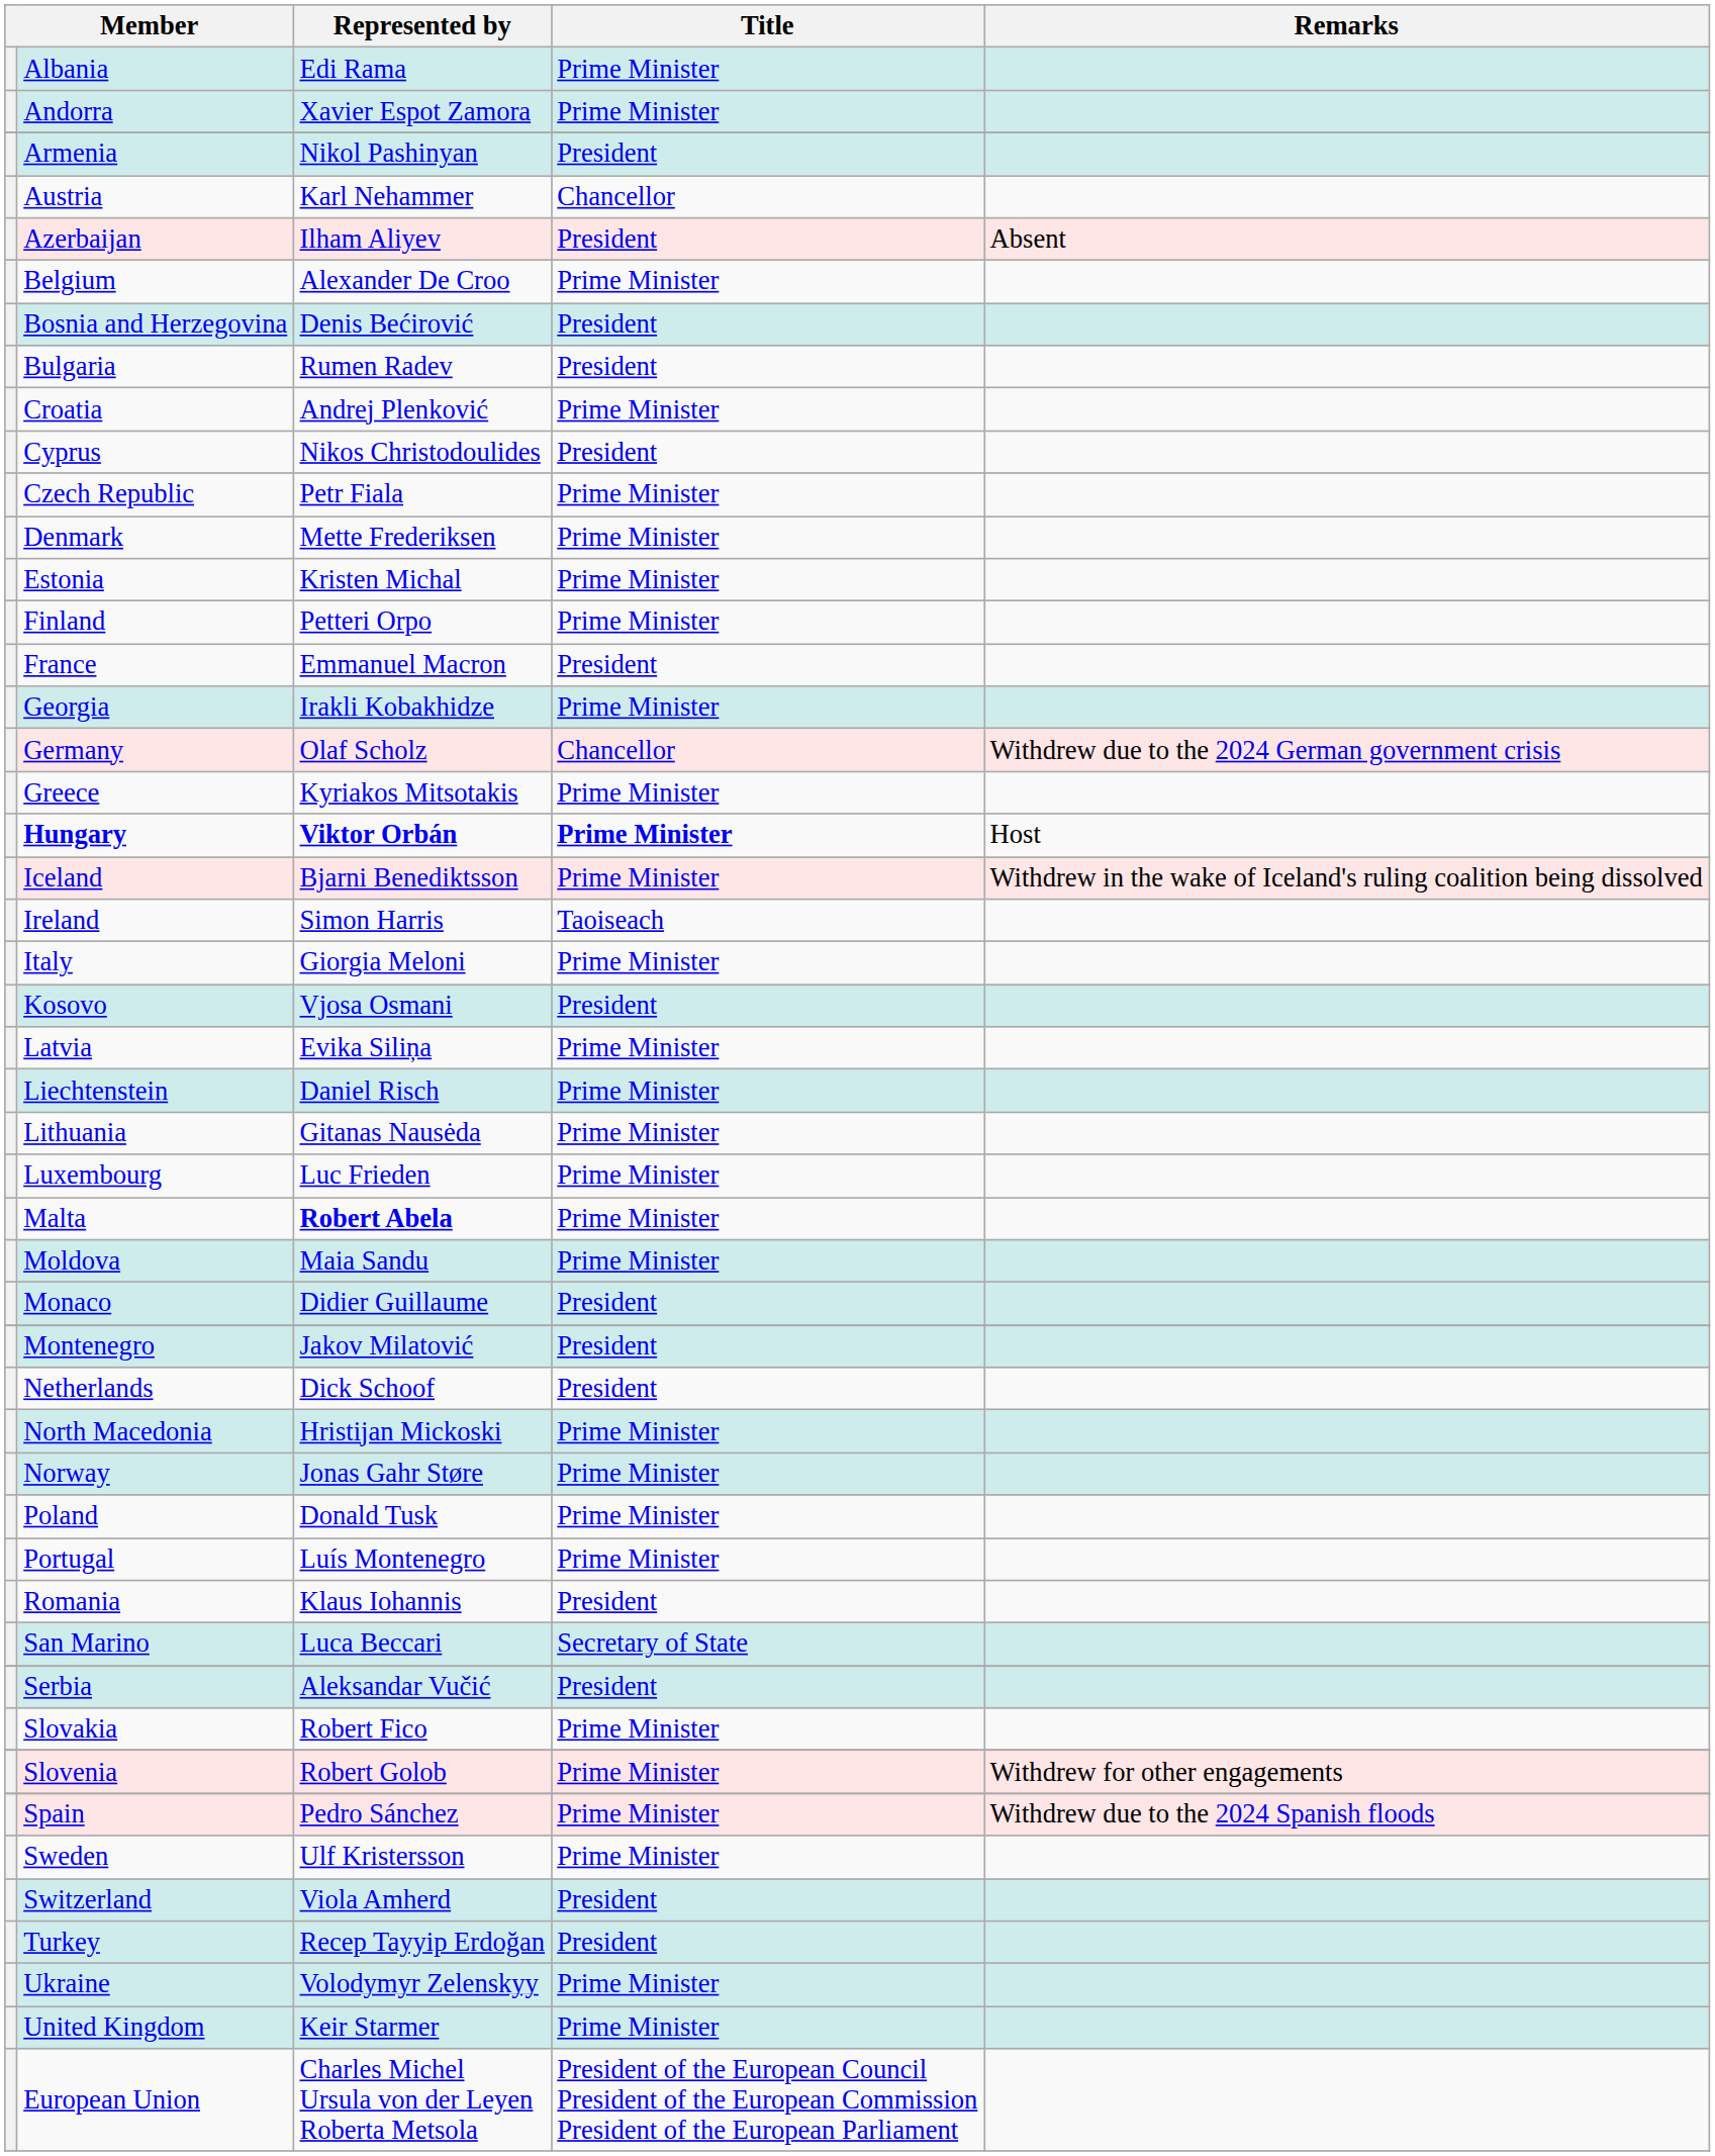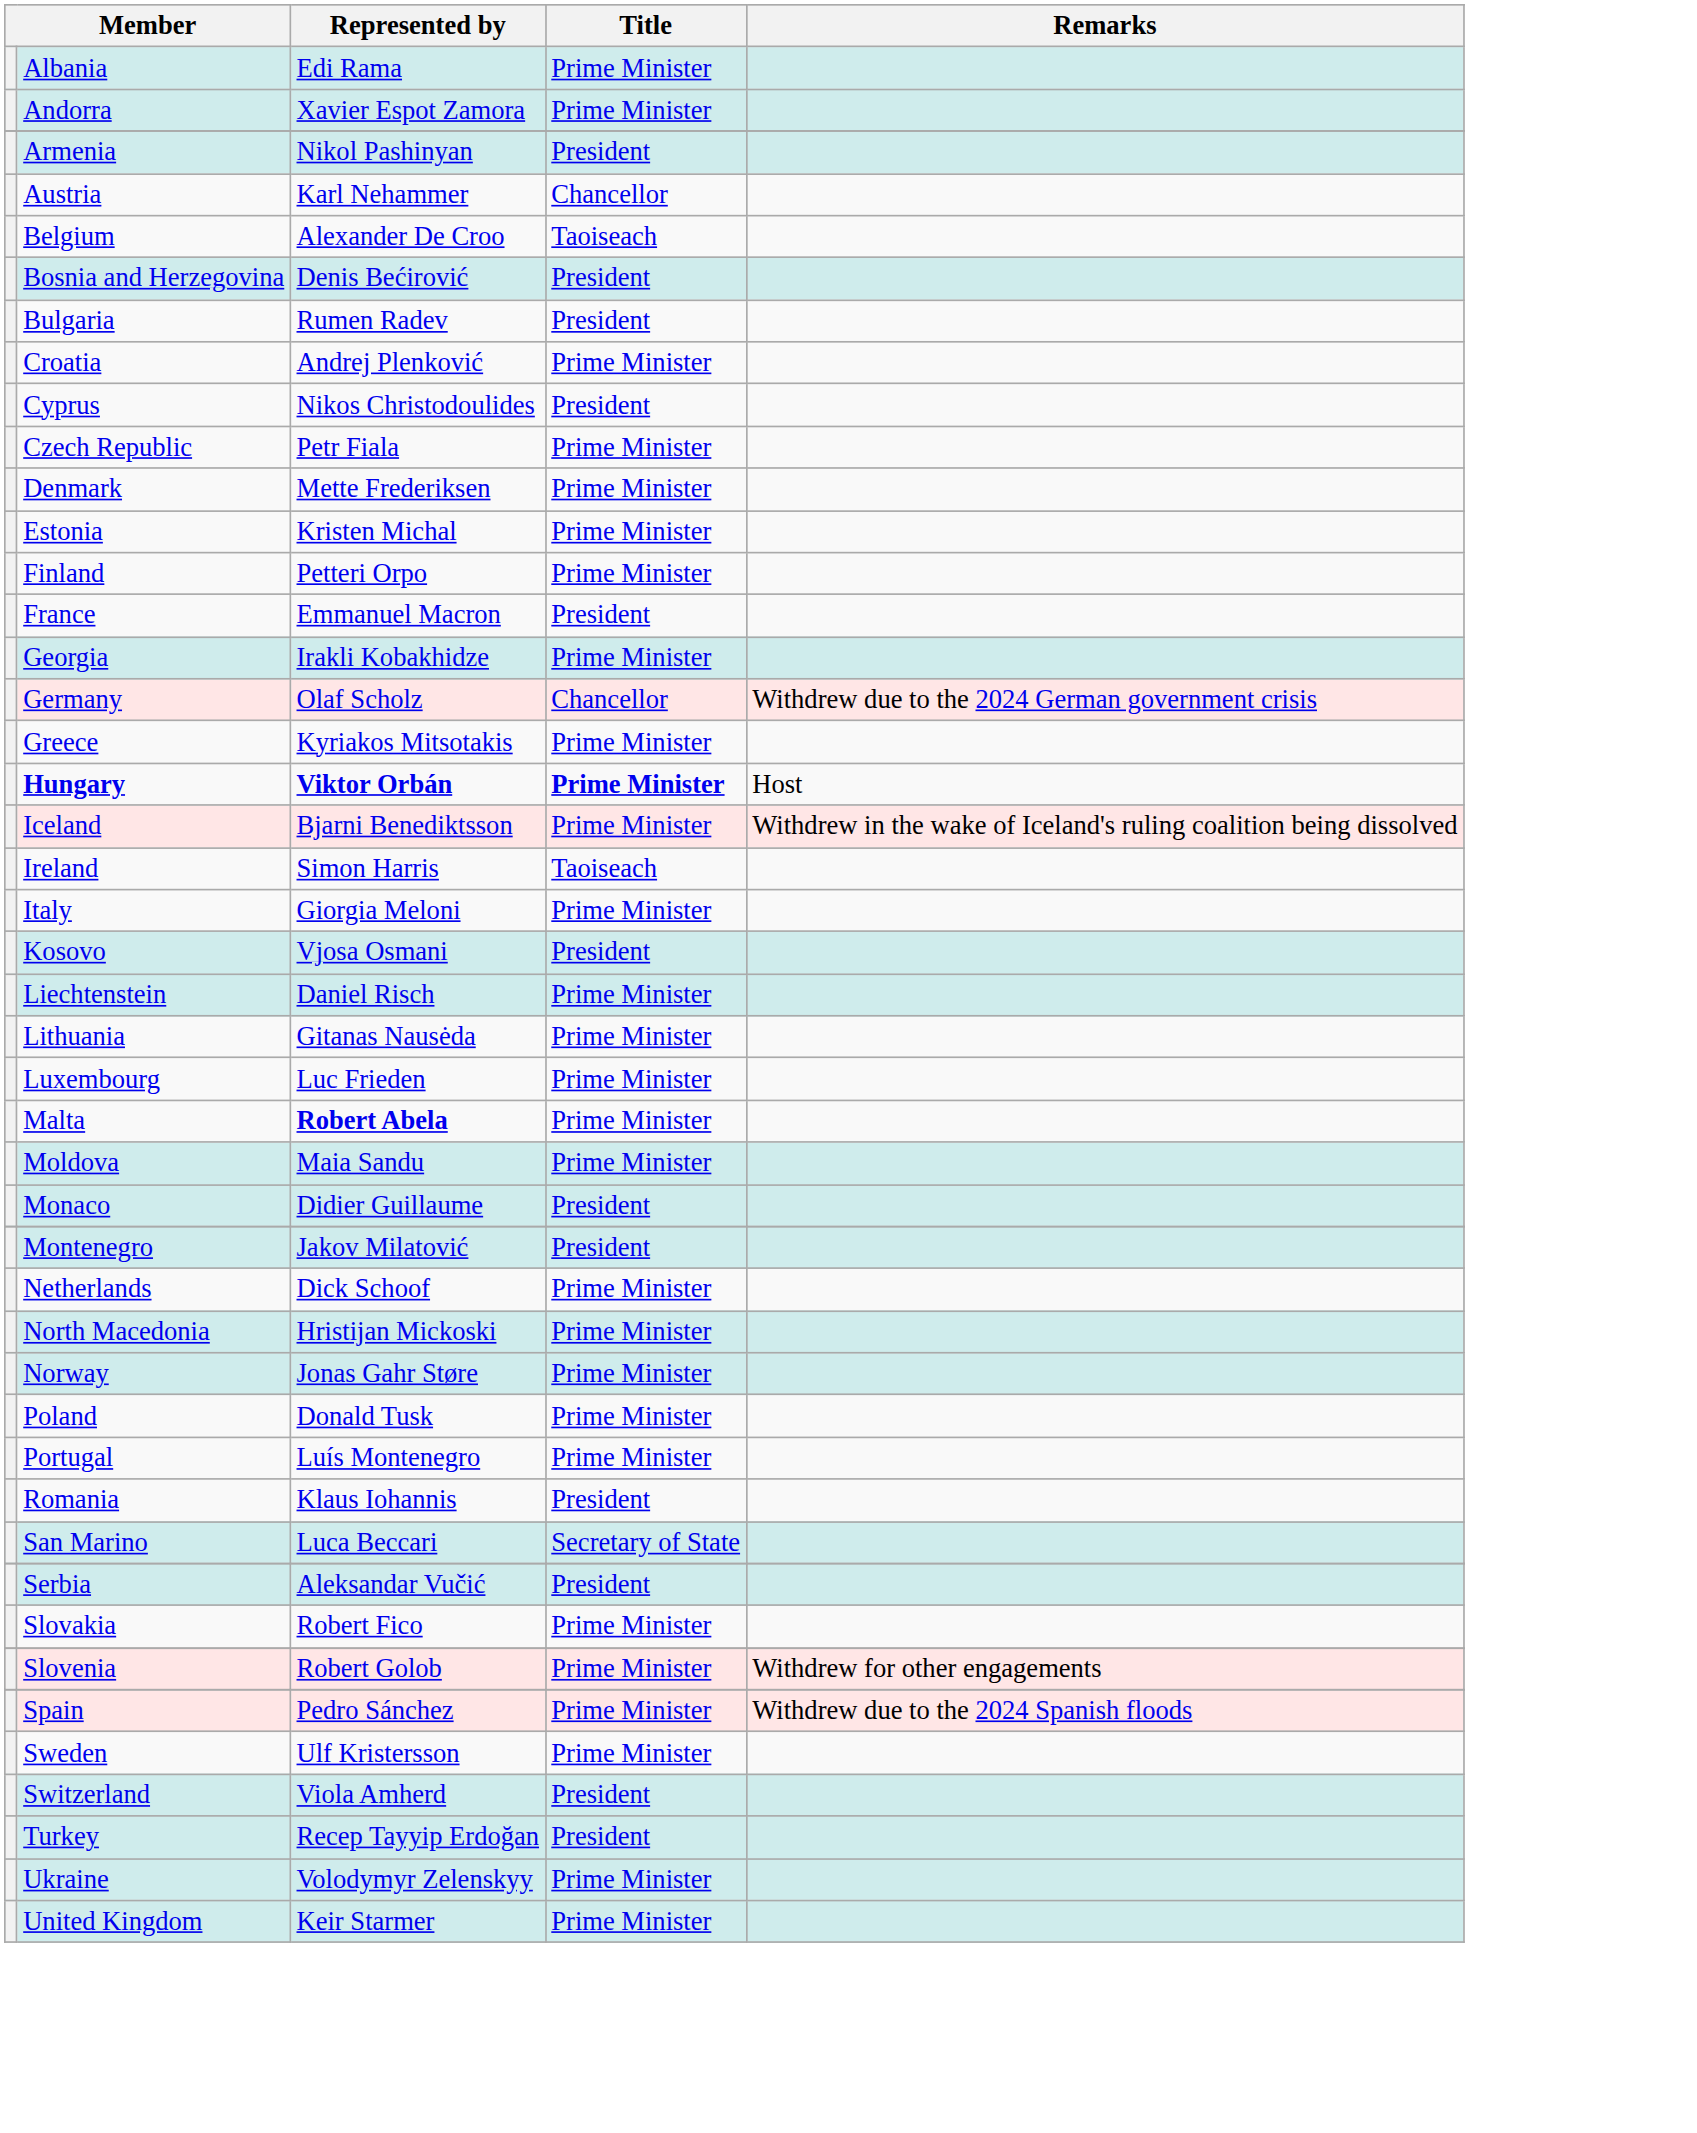- row: Azerbaijan | Ilham Aliyev | President | Absent
Belgium | Title: Prime Minister -> Taoiseach
- row: Latvia | Evika Siliņa | Prime Minister
Netherlands | Title: President -> Prime Minister
- row: European Union | Charles Michel Ursula von der Leyen Roberta Metsola | President of the European Council President of the European Commission President of the European Parliament
